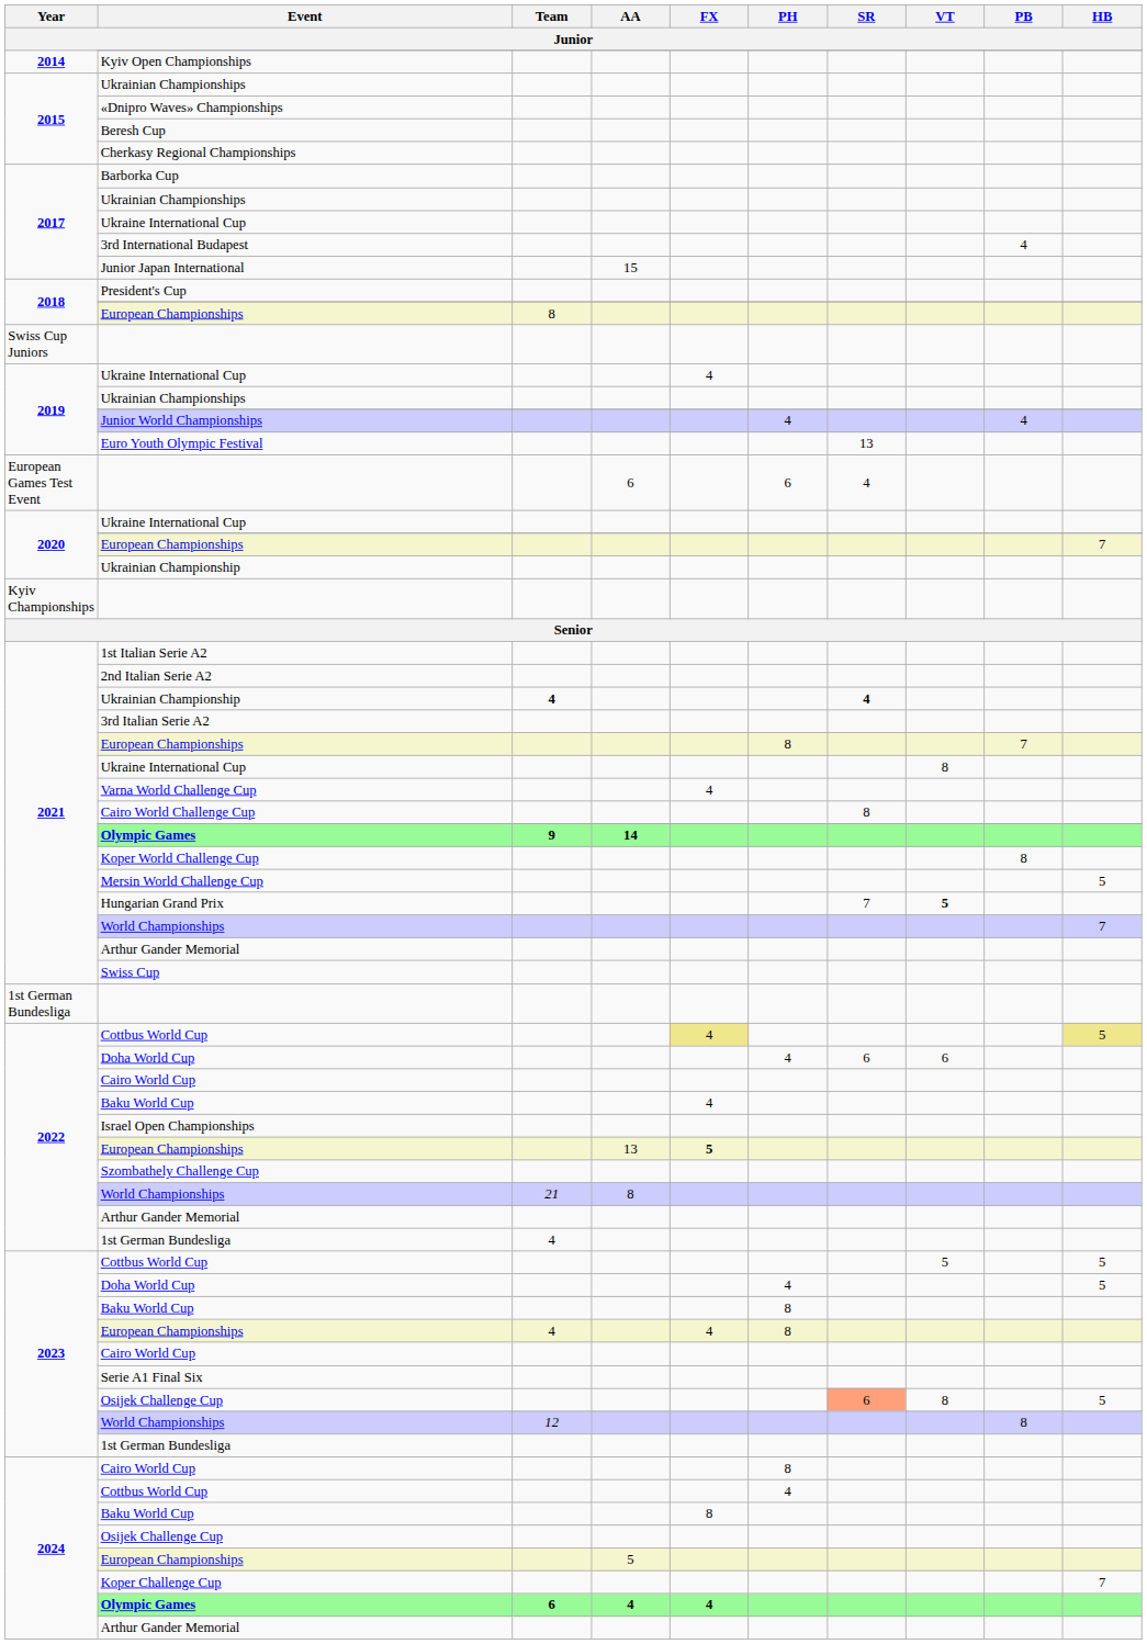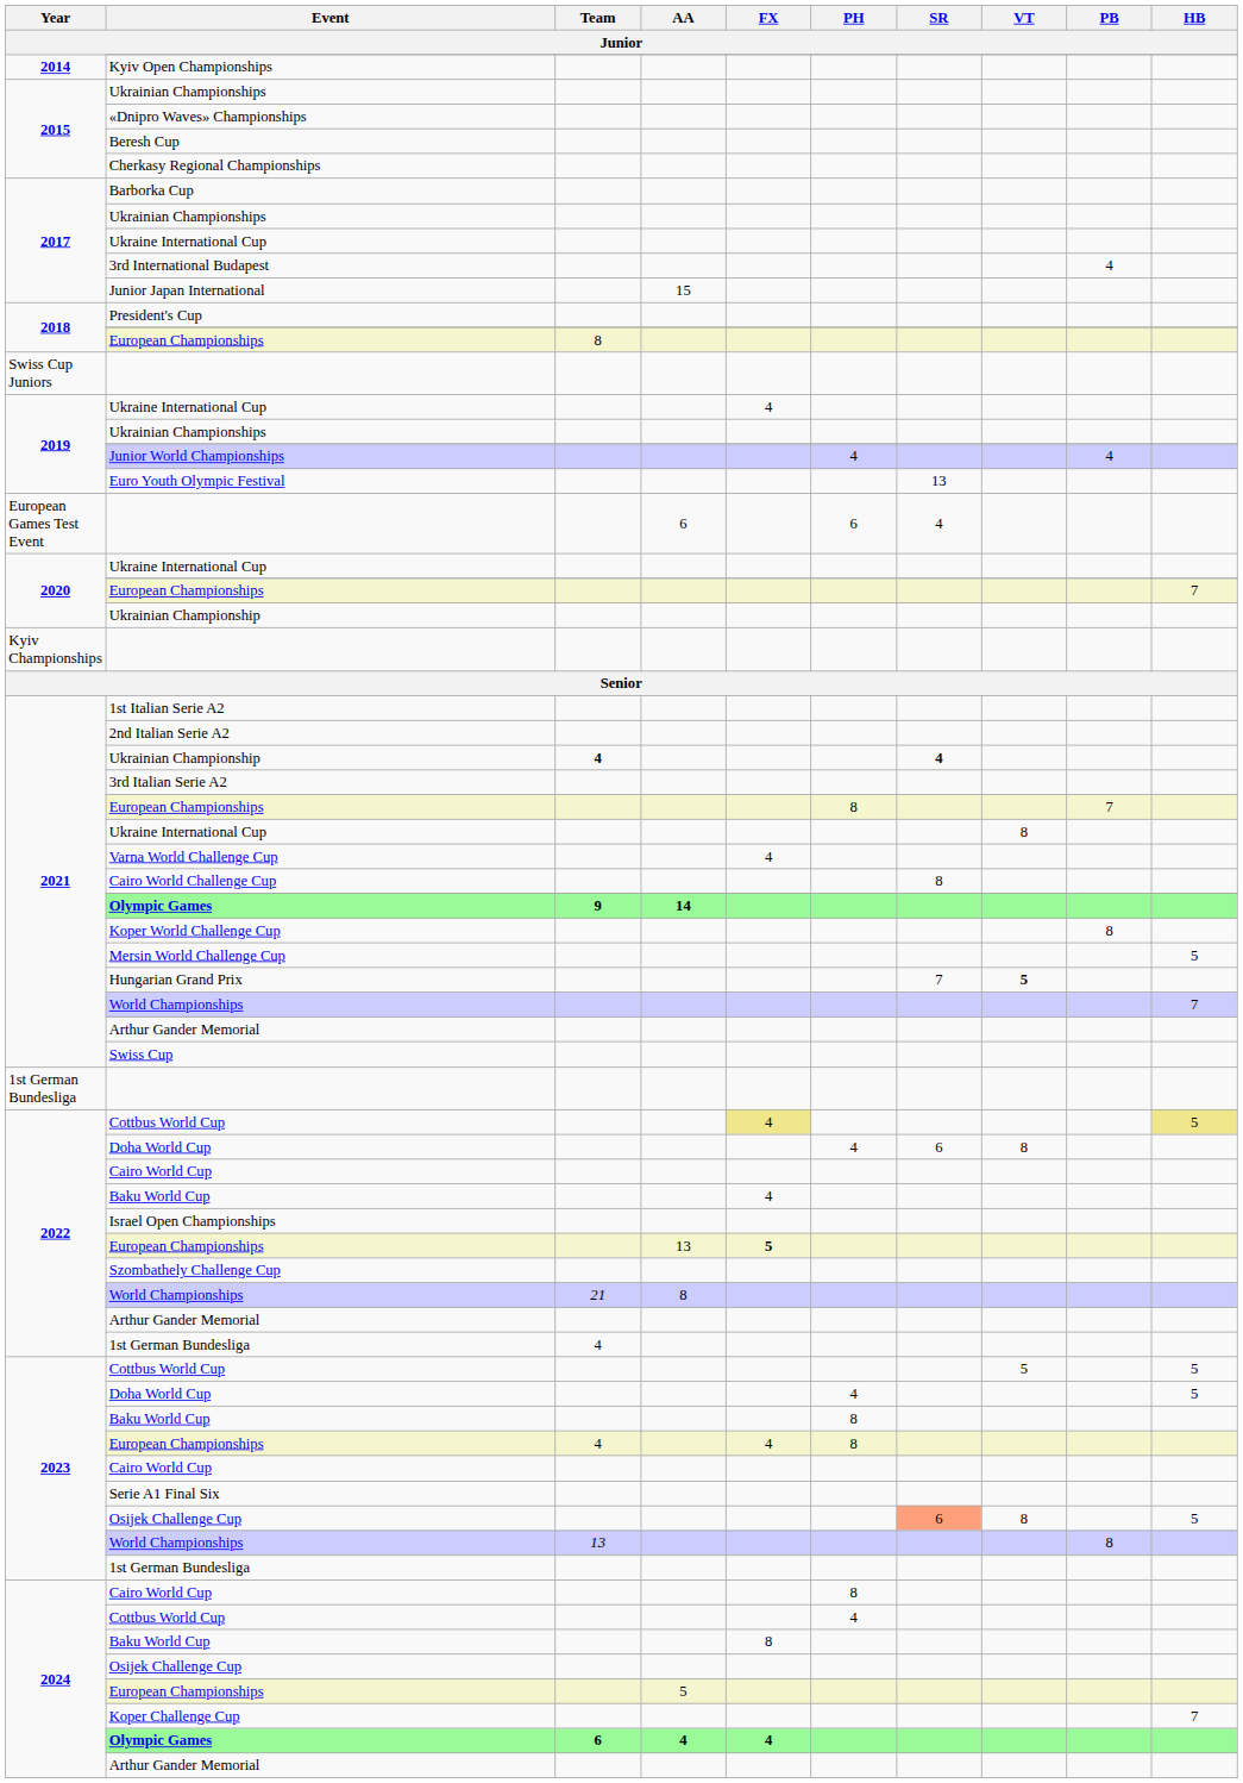2022 / Doha World Cup | VT: 6 -> 8
2023 / World Championships | Team: 12 -> 13
